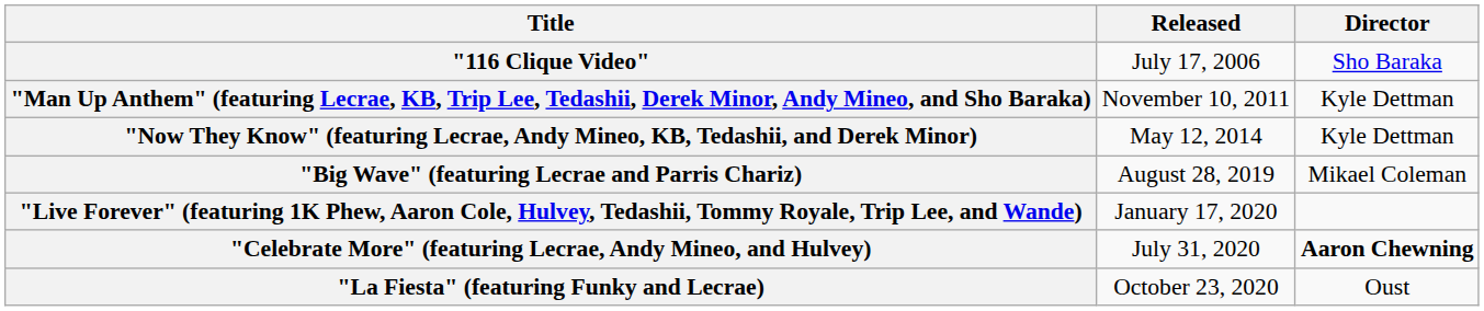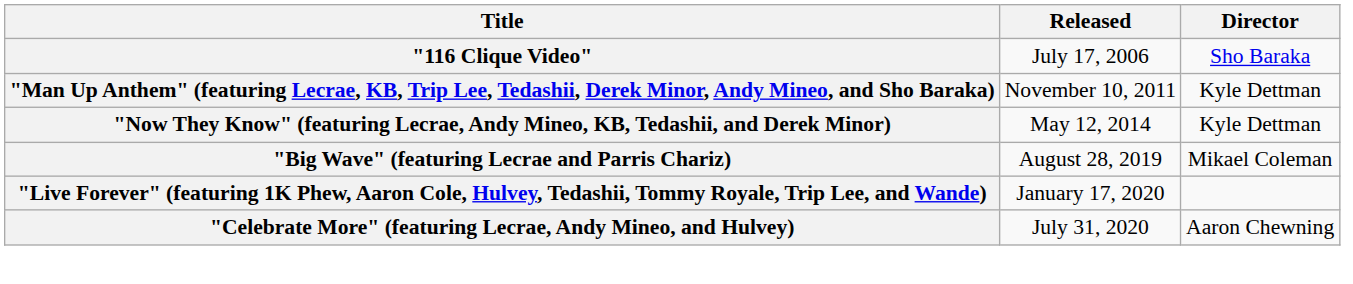"Celebrate More" (featuring Lecrae, Andy Mineo, and Hulvey) | Director: bold -> normal
- row: "La Fiesta" (featuring Funky and Lecrae) | October 23, 2020 | Oust
